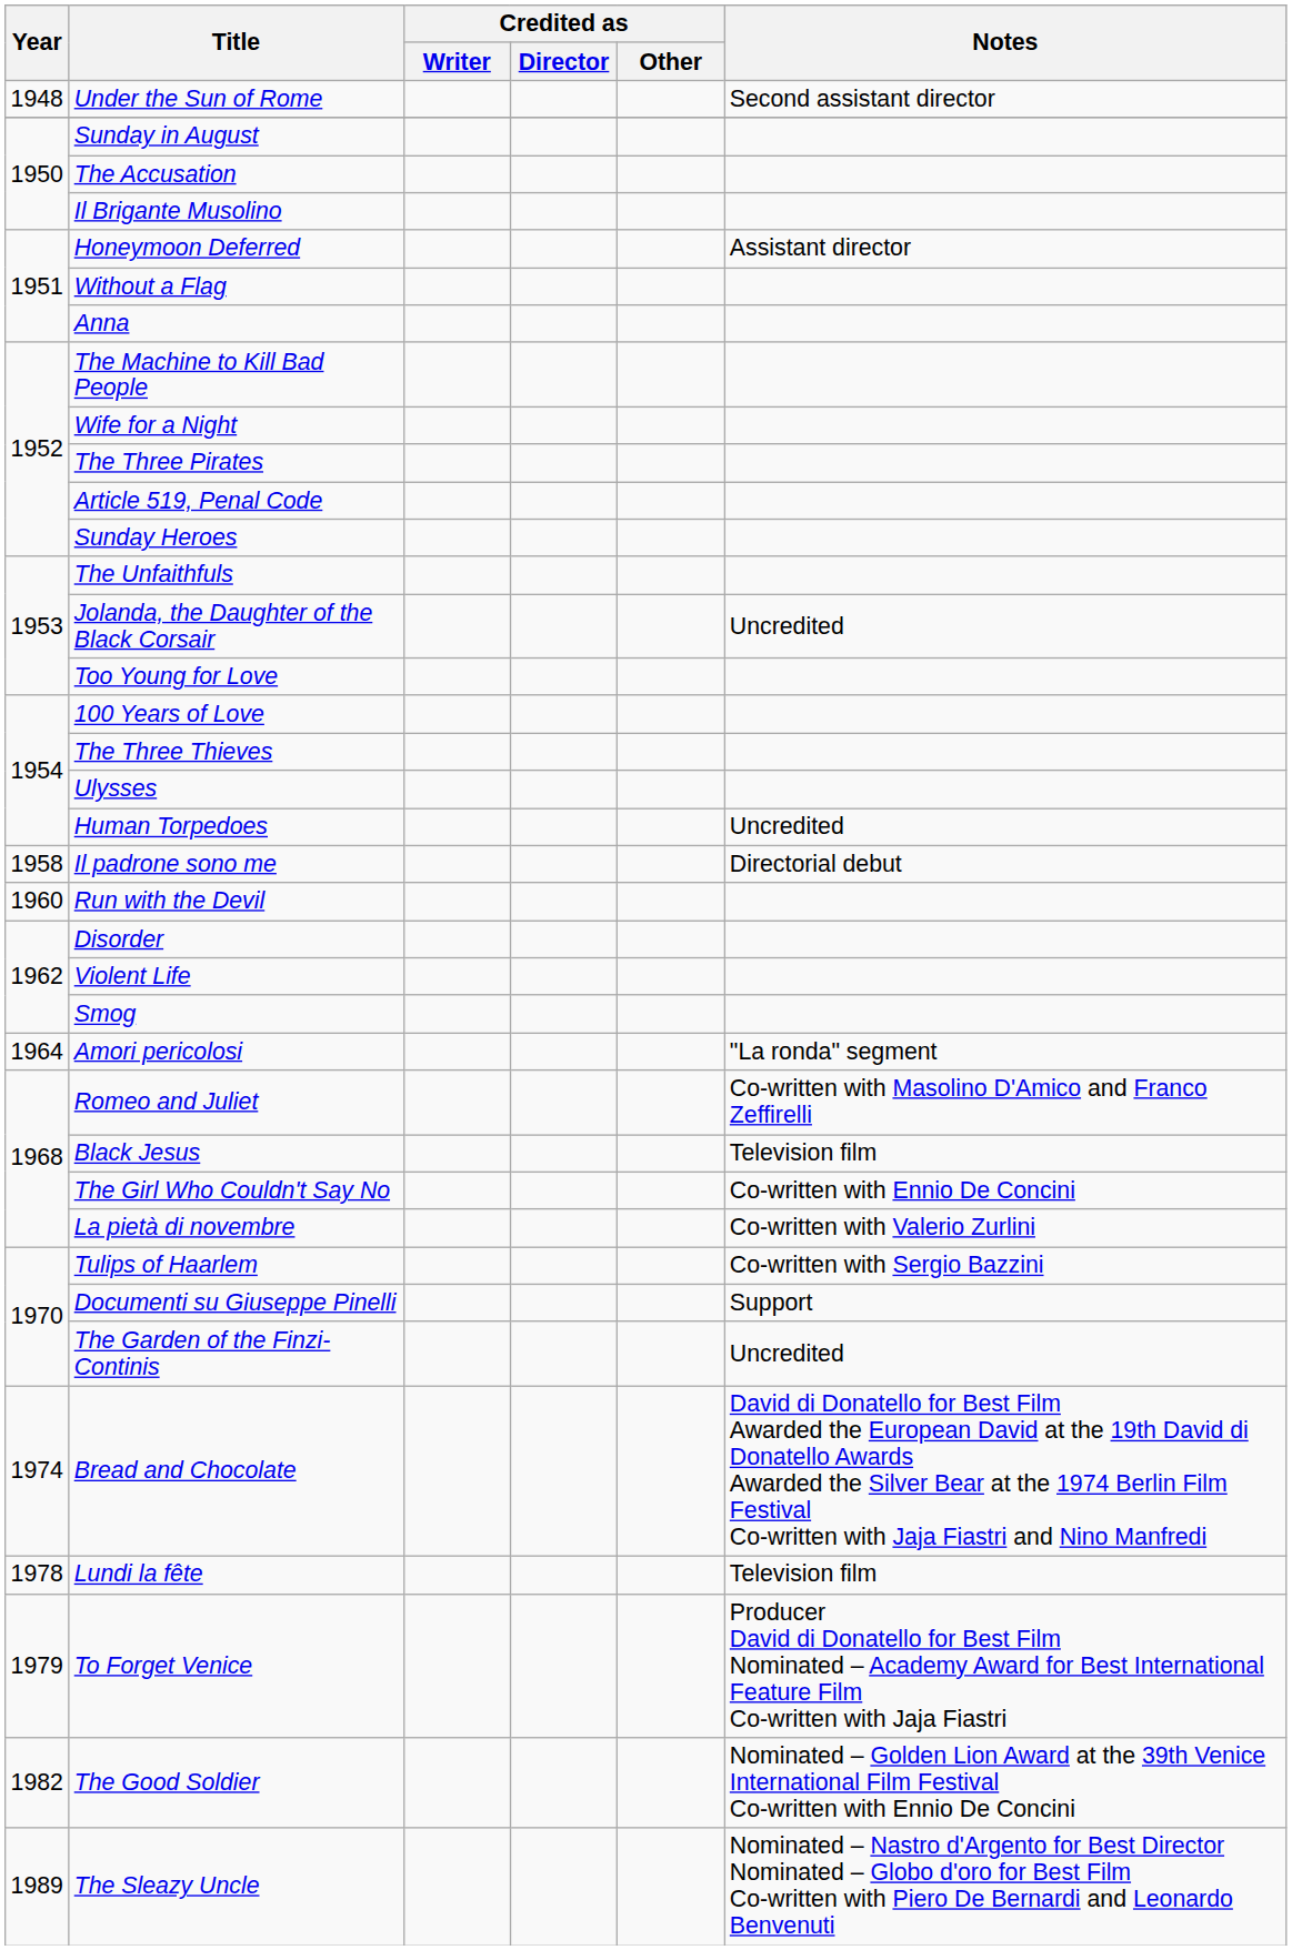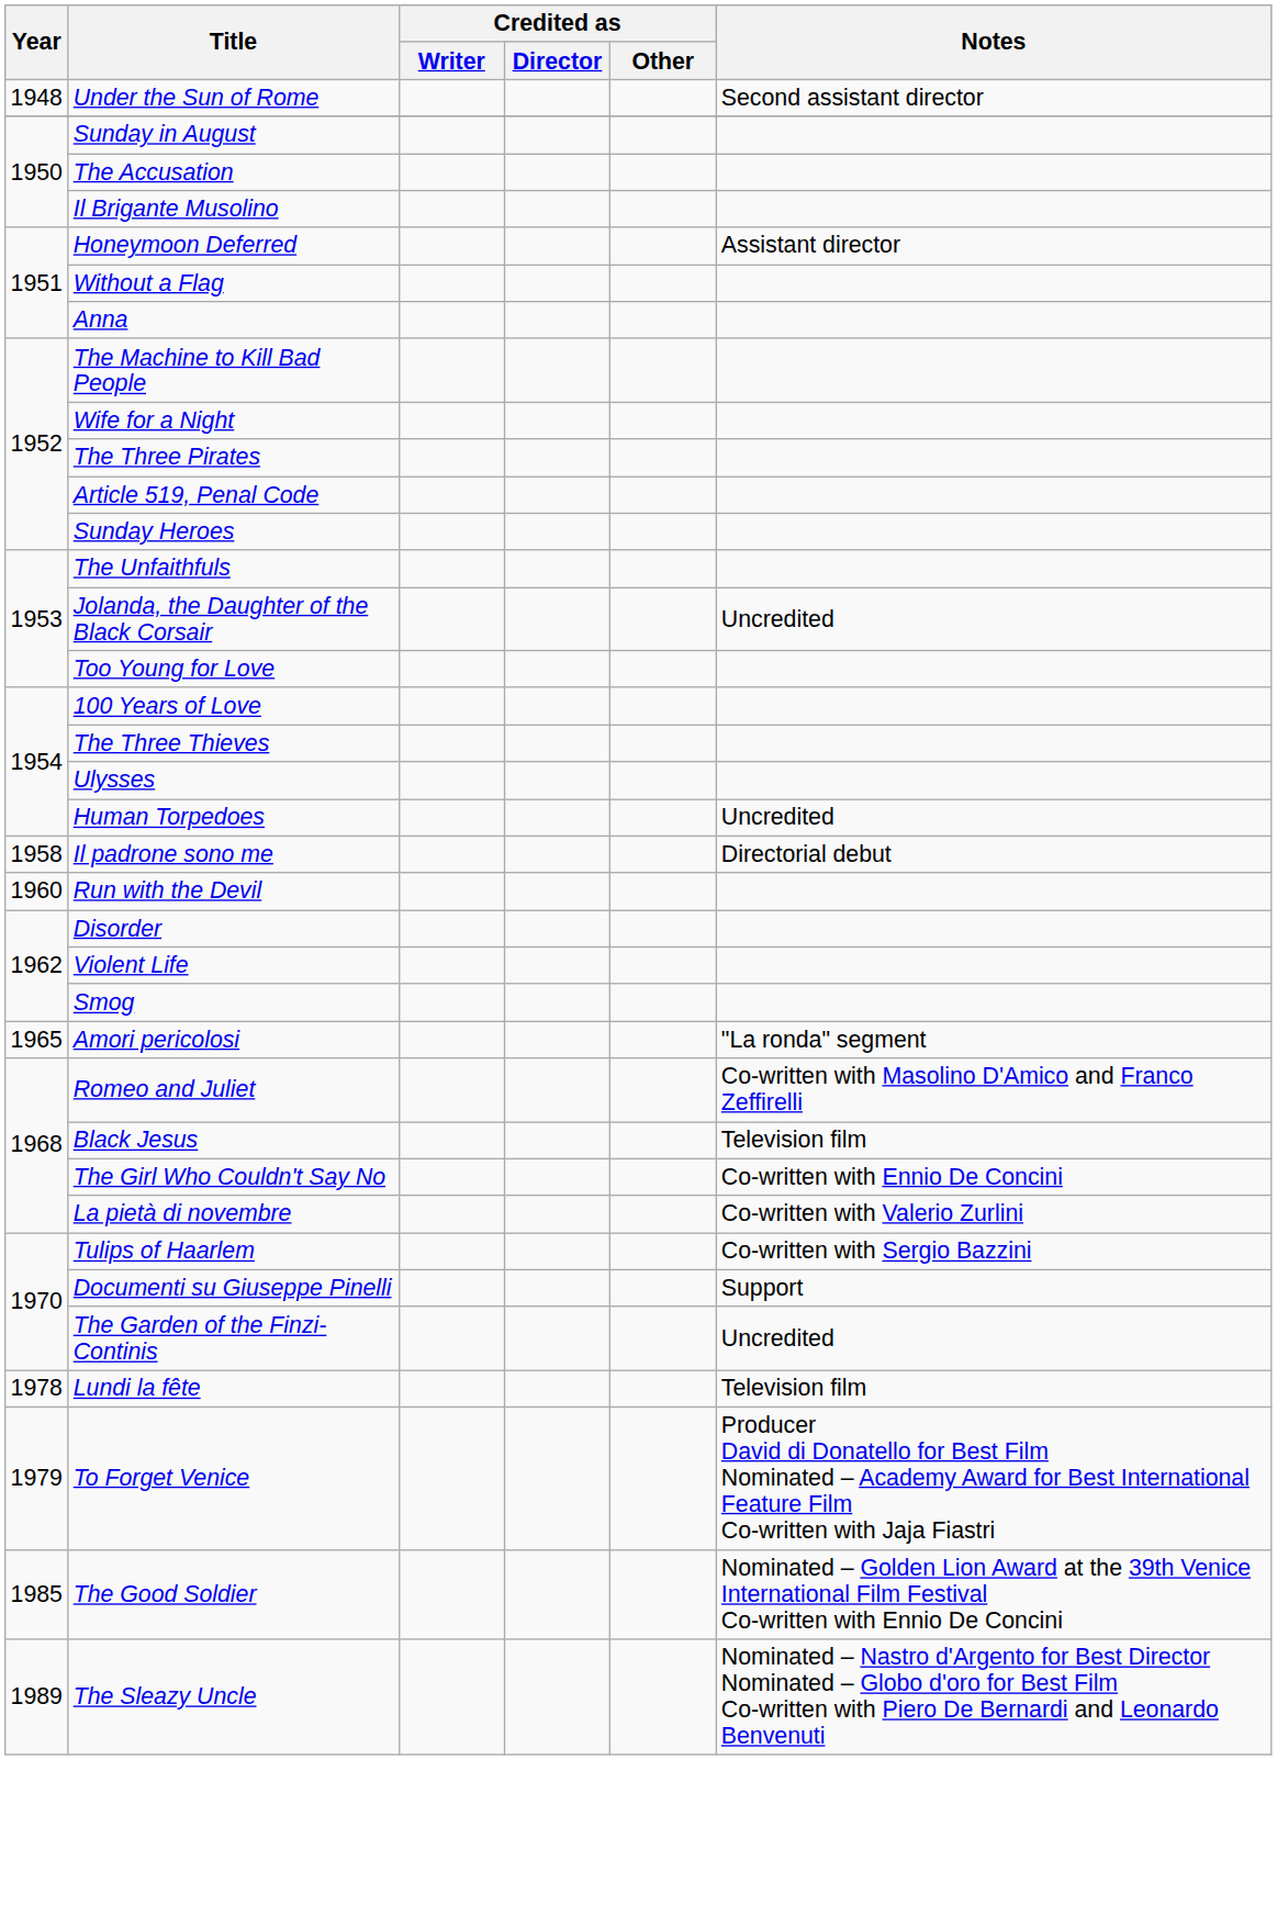Amori pericolosi | Year: 1964 -> 1965
- row: 1974 | Bread and Chocolate | David di Donatello for Best Film Awarded the European David at the 19th David di Donatello Awards Awarded the Silver Bear at the 1974 Berlin Film Festival Co-written with Jaja Fiastri and Nino Manfredi
The Good Soldier | Year: 1982 -> 1985
